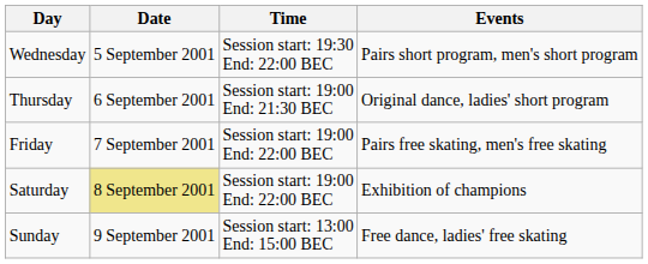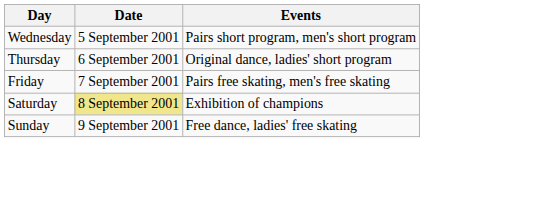- column: Time | Session start: 19:30 End: 22:00 BEC | Session start: 19:00 End: 21:30 BEC | Session start: 19:00 End: 22:00 BEC | Session start: 19:00 End: 22:00 BEC | Session start: 13:00 End: 15:00 BEC
